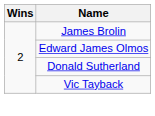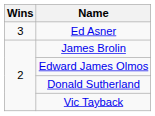+ row: 3 | Ed Asner
